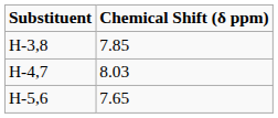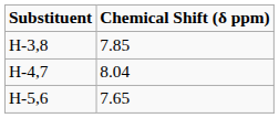H-4,7 | Chemical Shift (δ ppm): 8.03 -> 8.04
